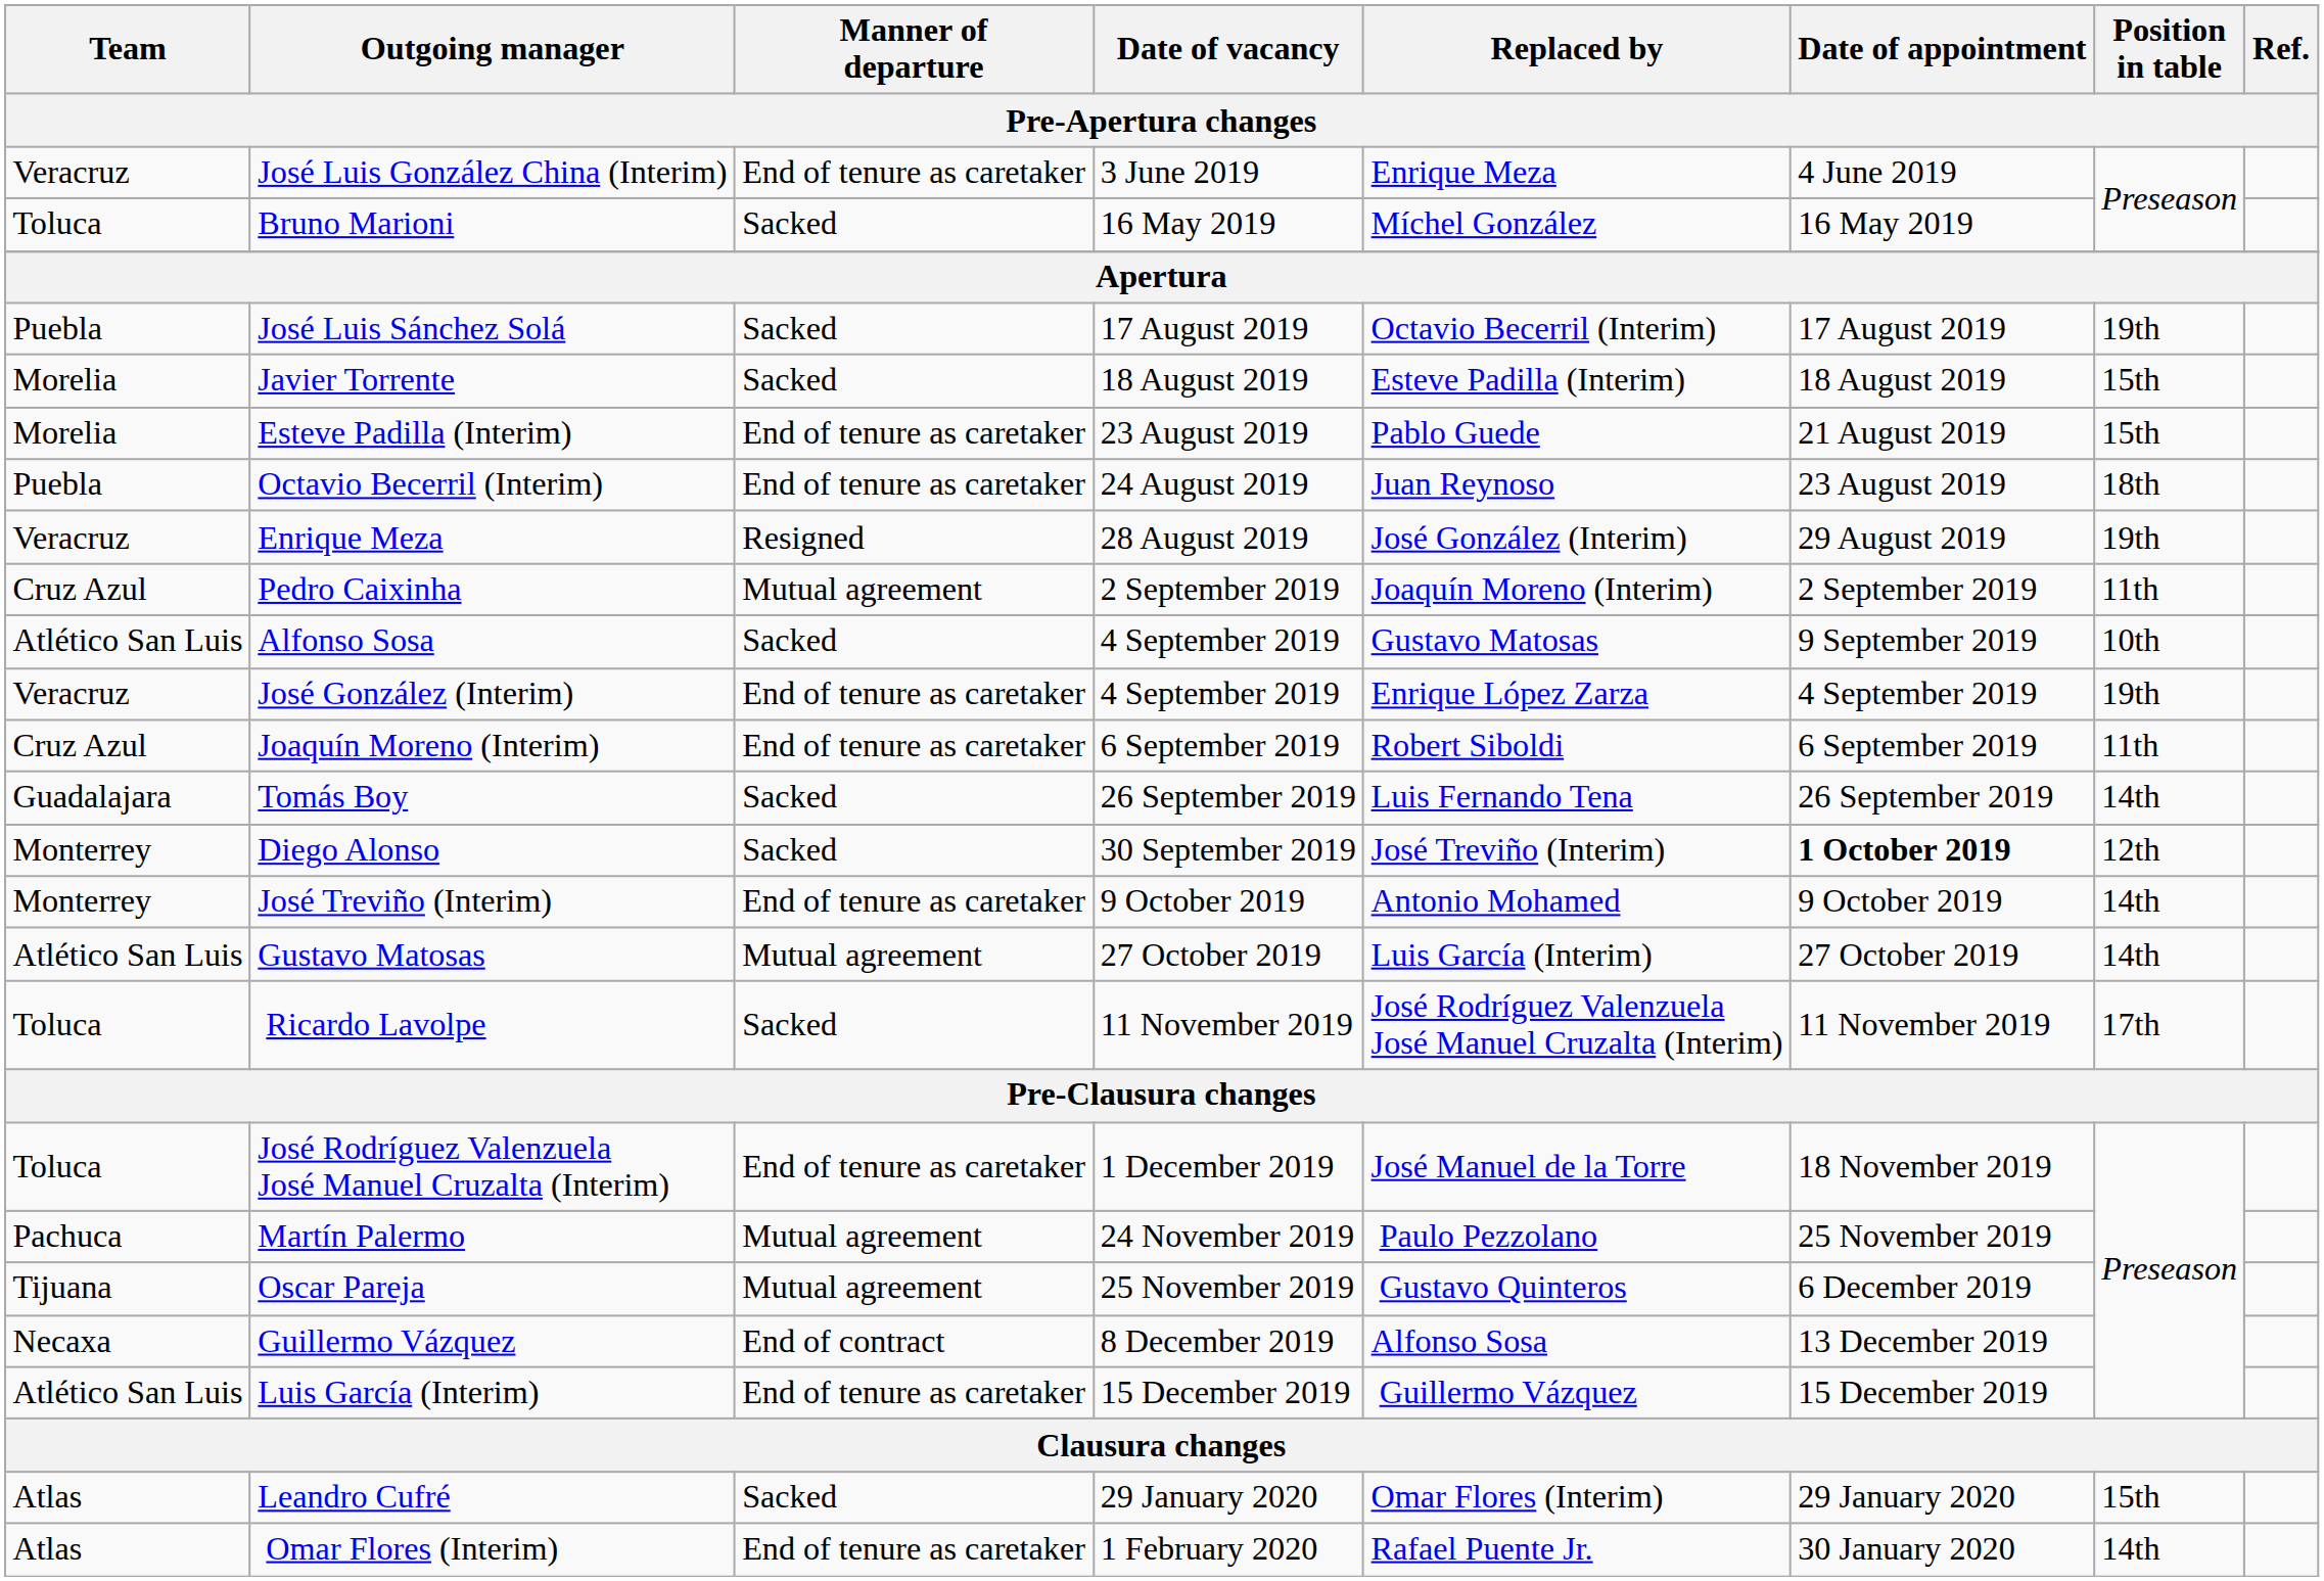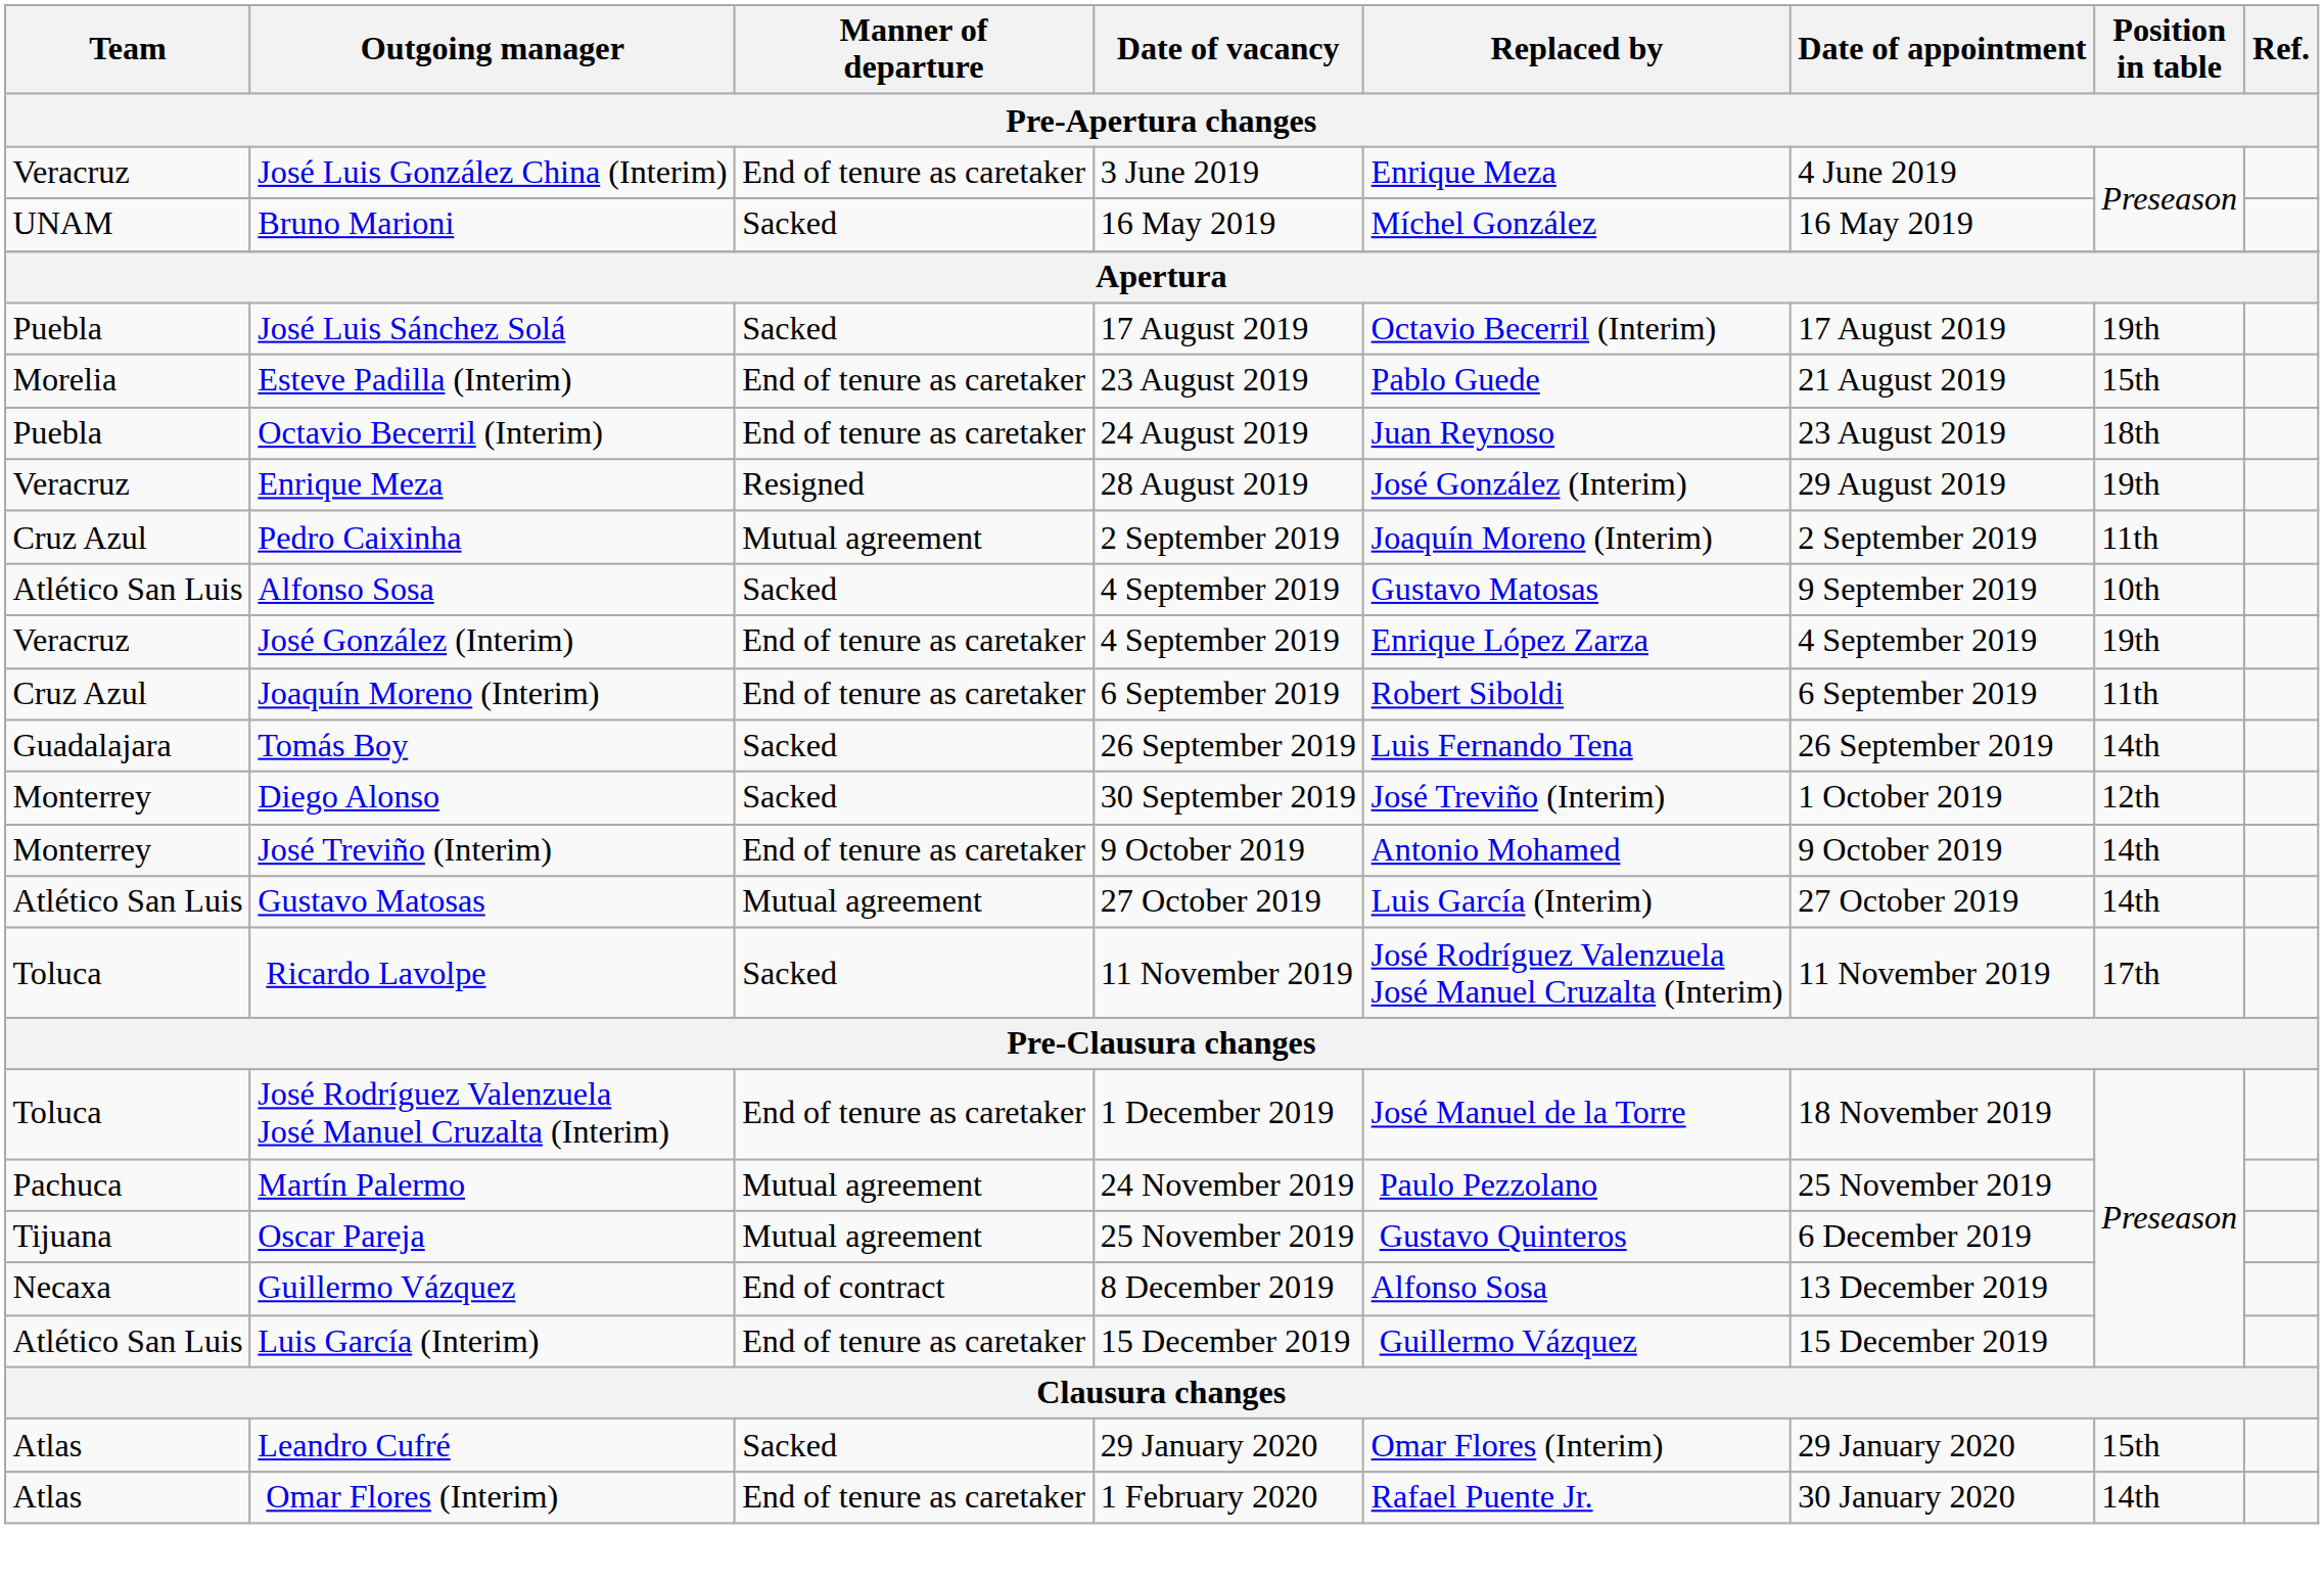Bruno Marioni | Team: Toluca -> UNAM
- row: Morelia | Javier Torrente | Sacked | 18 August 2019 | Esteve Padilla (Interim) | 18 August 2019 | 15th
Diego Alonso | Date of appointment: bold -> normal
